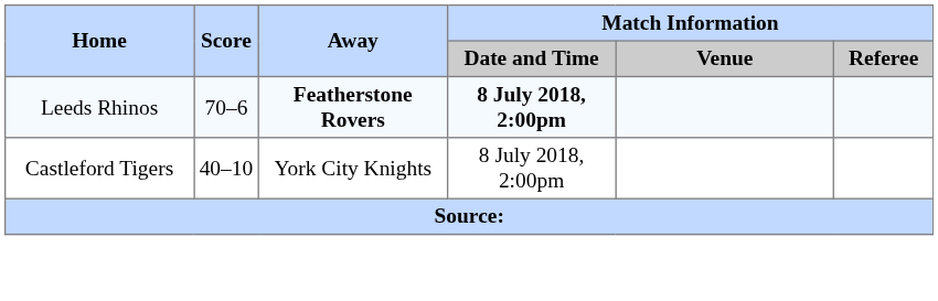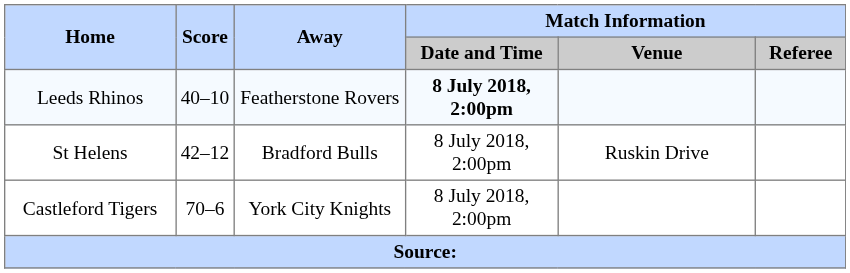Leeds Rhinos | Score: 70–6 -> 40–10
Leeds Rhinos | Away: bold -> normal
+ row: St Helens | 42–12 | Bradford Bulls | 8 July 2018, 2:00pm | Ruskin Drive
Castleford Tigers | Score: 40–10 -> 70–6
